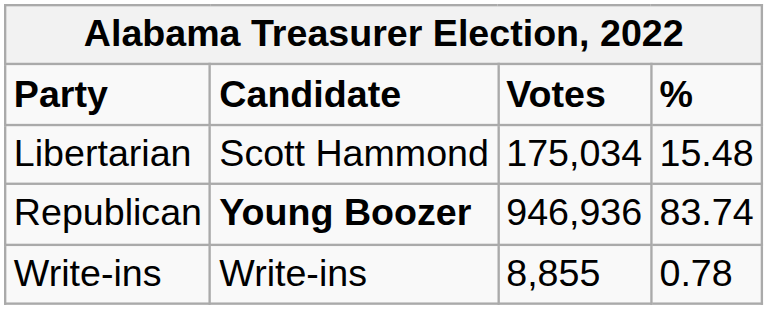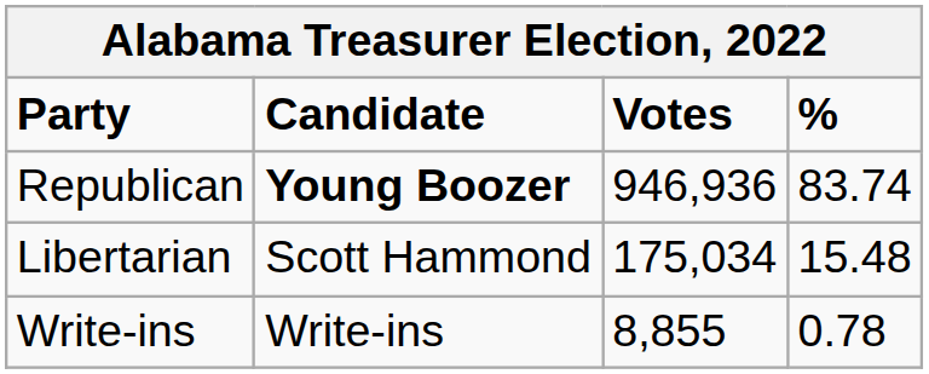rows swapped: Republican <-> Libertarian
